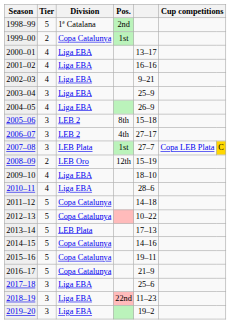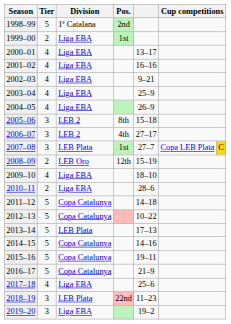1999–00 | Division: Copa Catalunya -> Liga EBA
2003–04 | Tier: 3 -> 4
2010–11 | Tier: 4 -> 2
2017–18 | Tier: 3 -> 4
2018–19 | Division: Liga EBA -> LEB Plata
